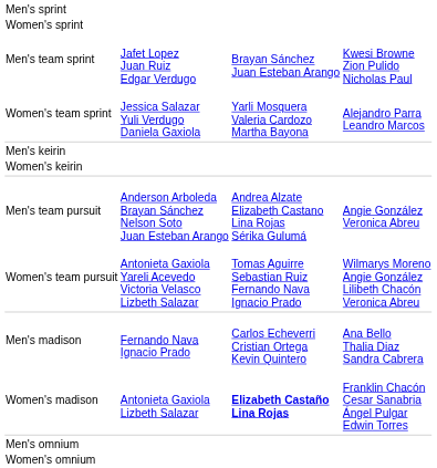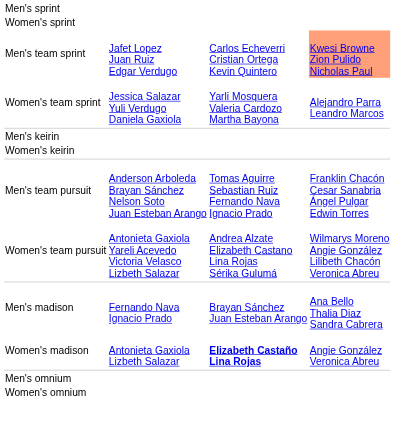Men's team sprint | column 3: Brayan Sánchez Juan Esteban Arango -> Carlos Echeverri Cristian Ortega Kevin Quintero
Men's team sprint | column 4: no background -> lightsalmon background
Men's team pursuit | column 3: Andrea Alzate Elizabeth Castano Lina Rojas Sérika Gulumá -> Tomas Aguirre Sebastian Ruiz Fernando Nava Ignacio Prado
Men's team pursuit | column 4: Angie González Veronica Abreu -> Franklin Chacón Cesar Sanabria Ángel Pulgar Edwin Torres
Women's team pursuit | column 3: Tomas Aguirre Sebastian Ruiz Fernando Nava Ignacio Prado -> Andrea Alzate Elizabeth Castano Lina Rojas Sérika Gulumá
Men's madison | column 3: Carlos Echeverri Cristian Ortega Kevin Quintero -> Brayan Sánchez Juan Esteban Arango
Women's madison | column 4: Franklin Chacón Cesar Sanabria Ángel Pulgar Edwin Torres -> Angie González Veronica Abreu
